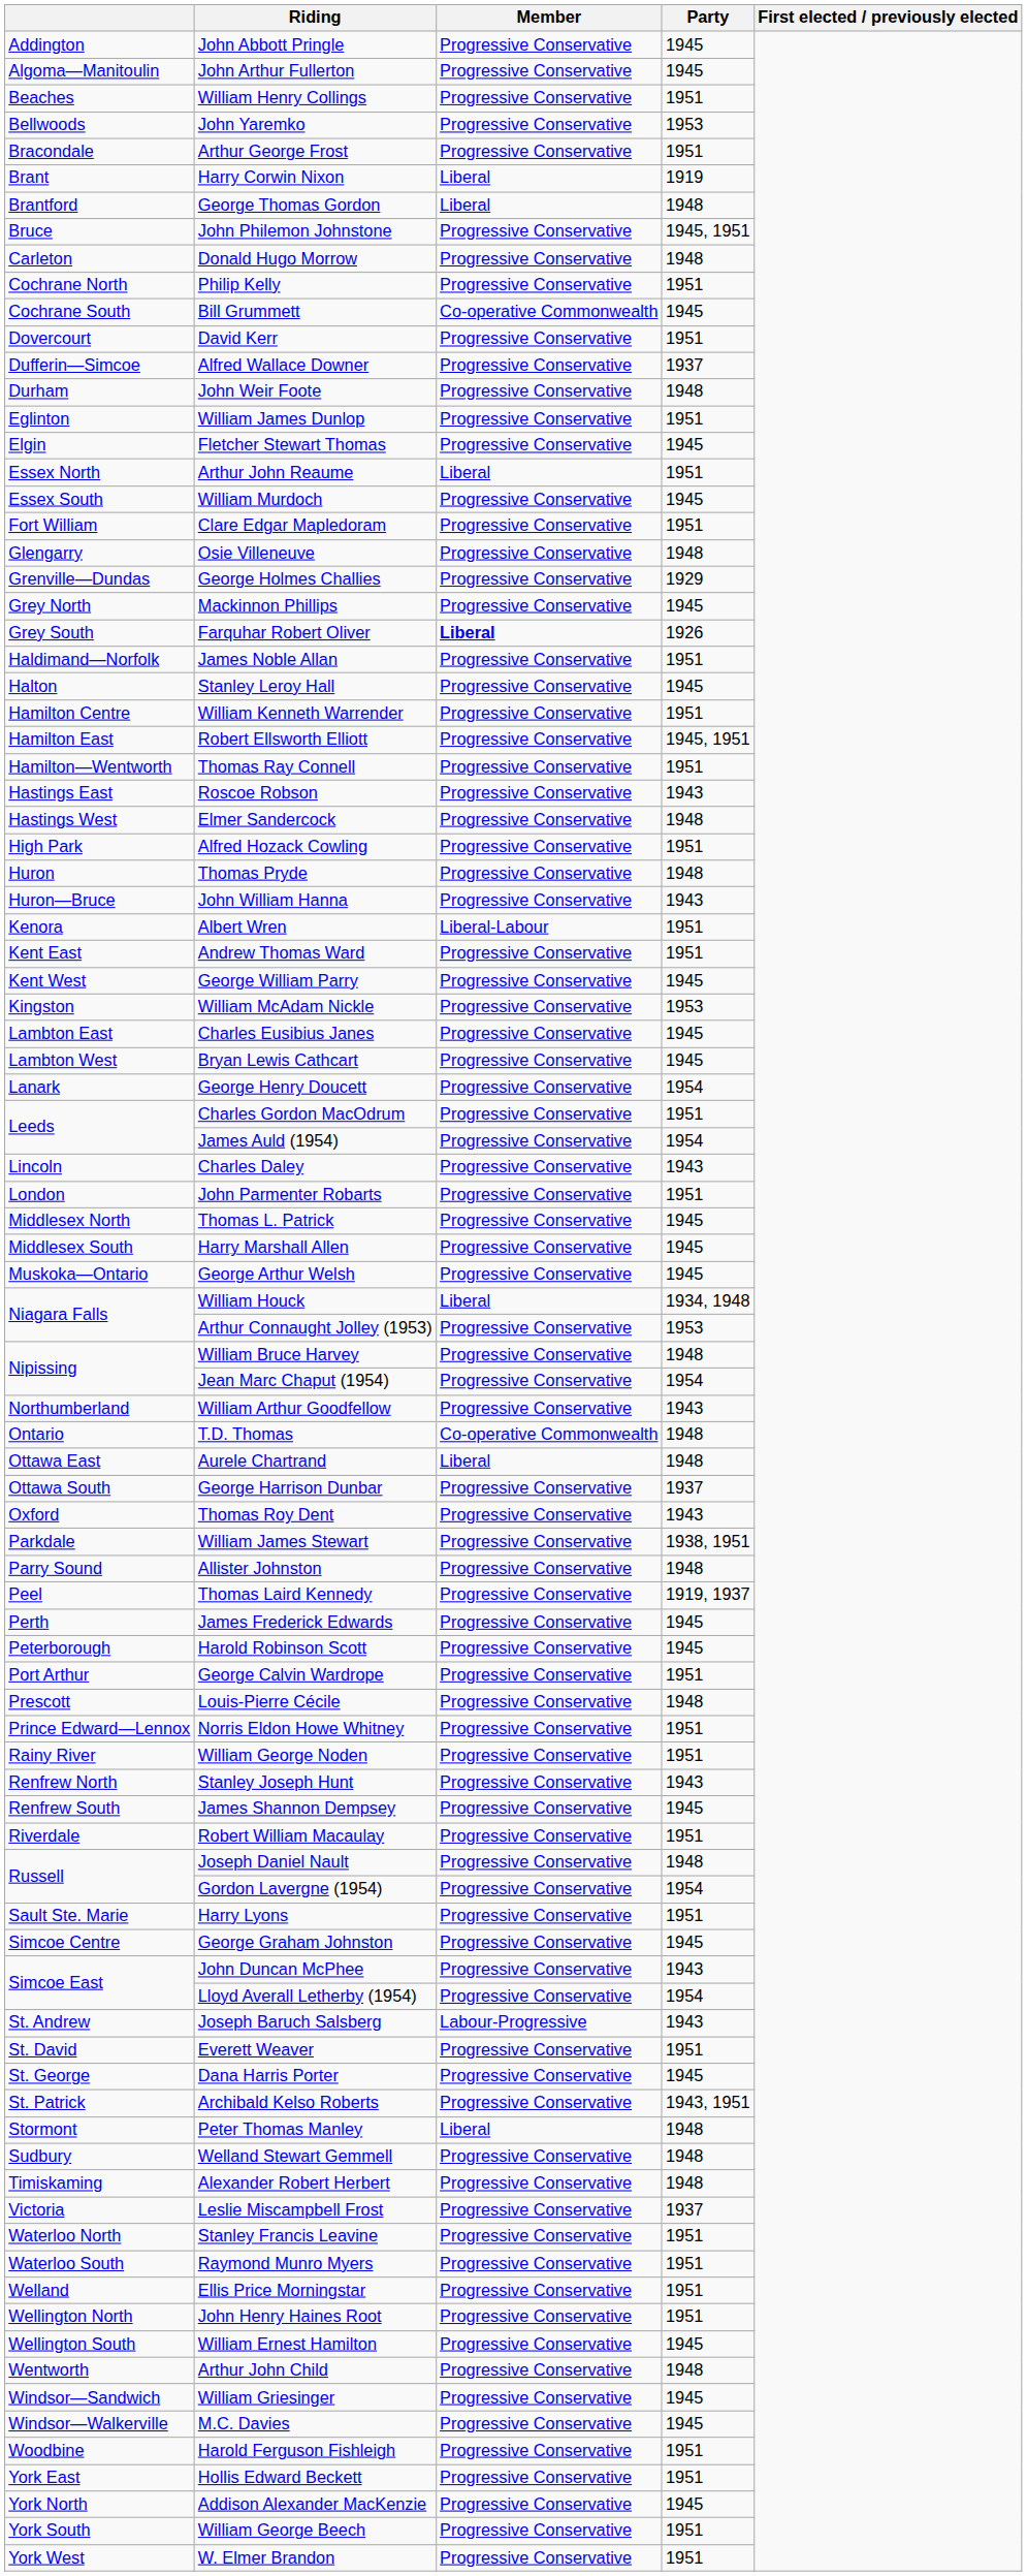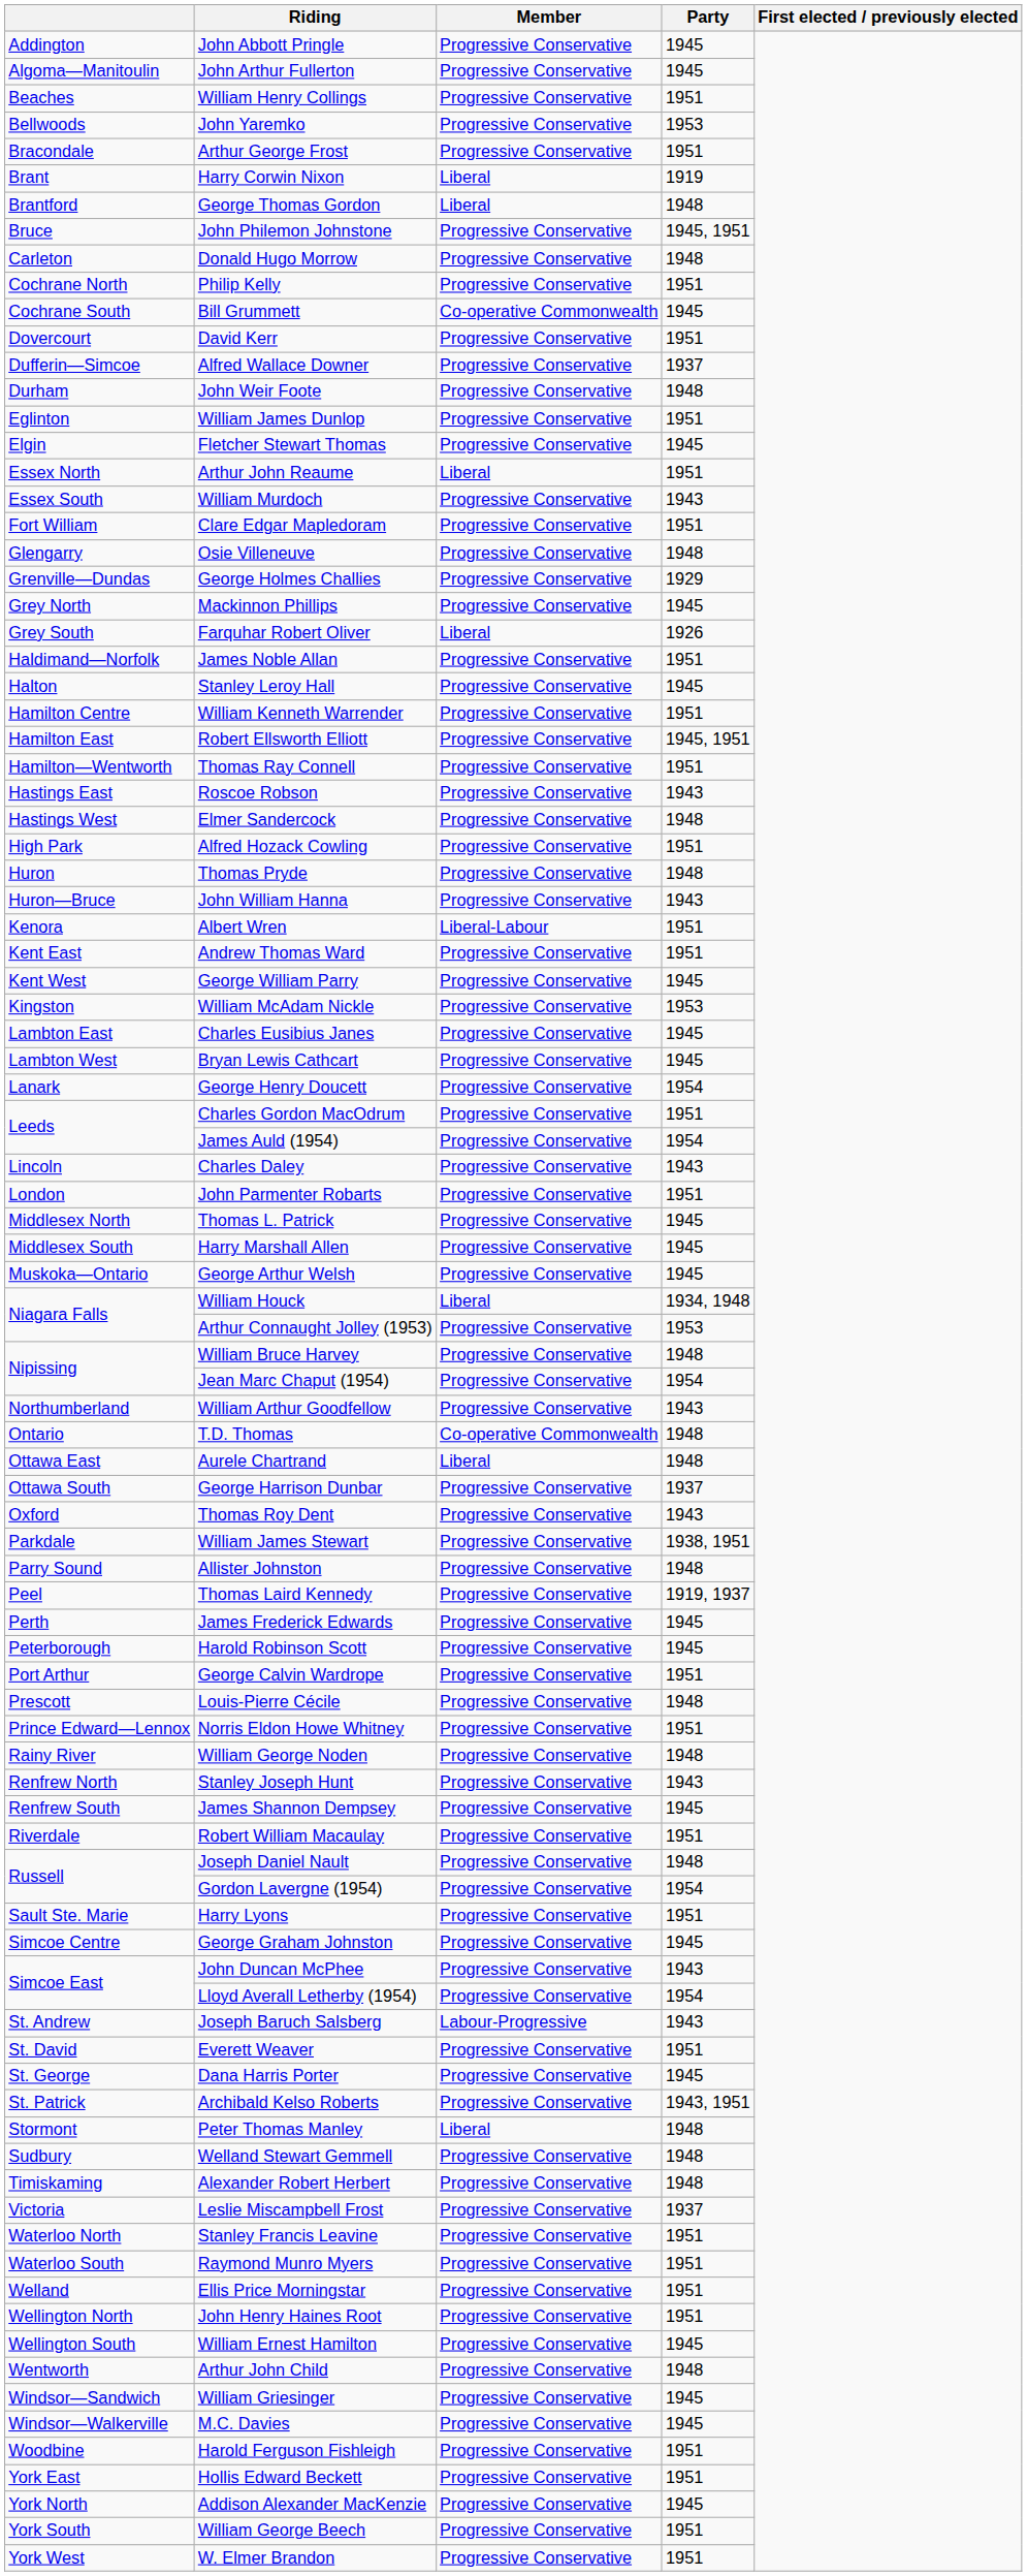William Murdoch | Party: 1945 -> 1943
Farquhar Robert Oliver | Member: bold -> normal
William George Noden | Party: 1951 -> 1948
